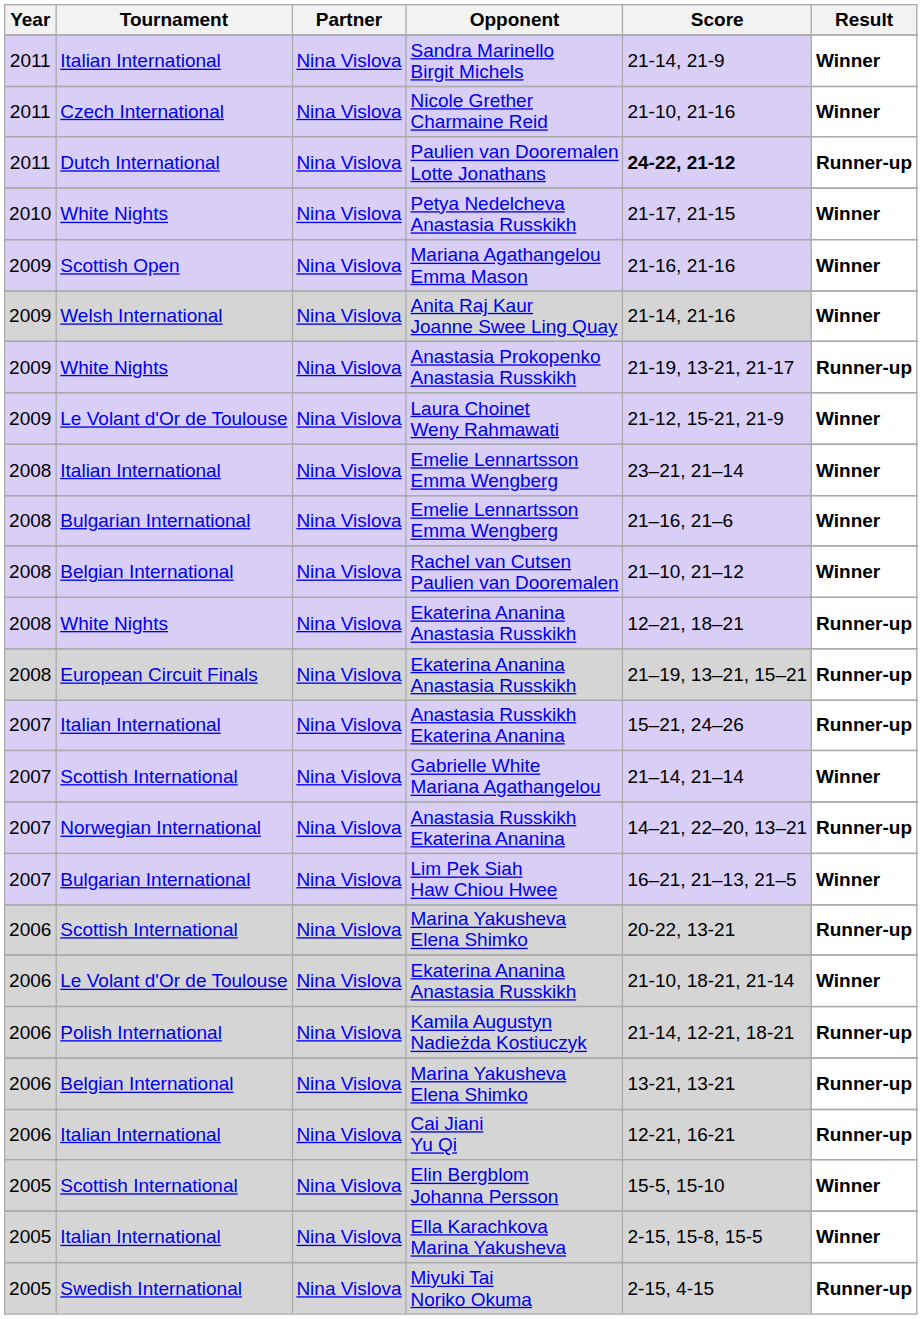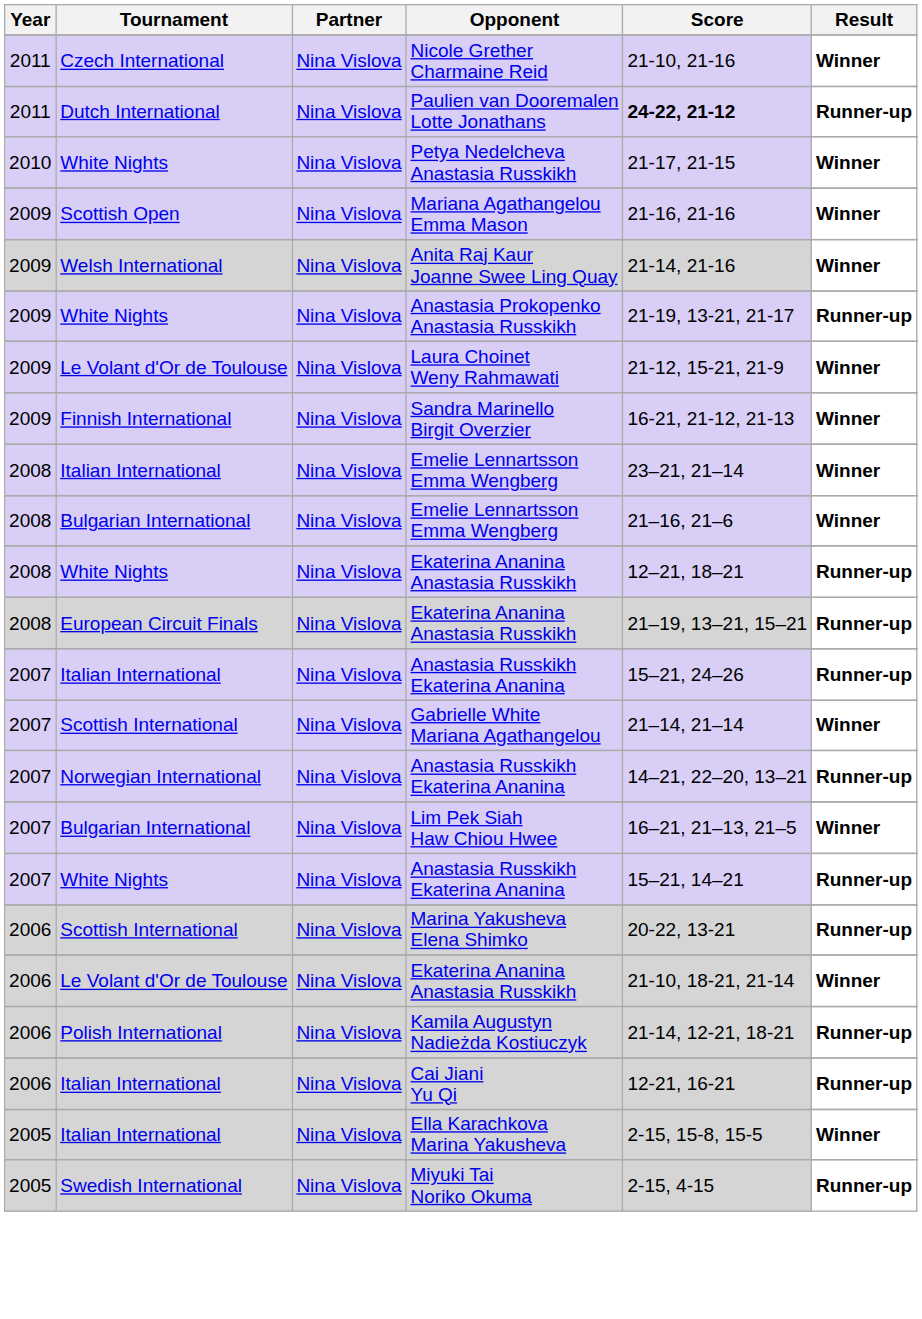- row: 2011 | Italian International | Nina Vislova | Sandra Marinello Birgit Michels | 21-14, 21-9 | Winner
+ row: 2009 | Finnish International | Nina Vislova | Sandra Marinello Birgit Overzier | 16-21, 21-12, 21-13 | Winner
- row: 2008 | Belgian International | Nina Vislova | Rachel van Cutsen Paulien van Dooremalen | 21–10, 21–12 | Winner
+ row: 2007 | White Nights | Nina Vislova | Anastasia Russkikh Ekaterina Ananina | 15–21, 14–21 | Runner-up
- row: 2006 | Belgian International | Nina Vislova | Marina Yakusheva Elena Shimko | 13-21, 13-21 | Runner-up
- row: 2005 | Scottish International | Nina Vislova | Elin Bergblom Johanna Persson | 15-5, 15-10 | Winner
